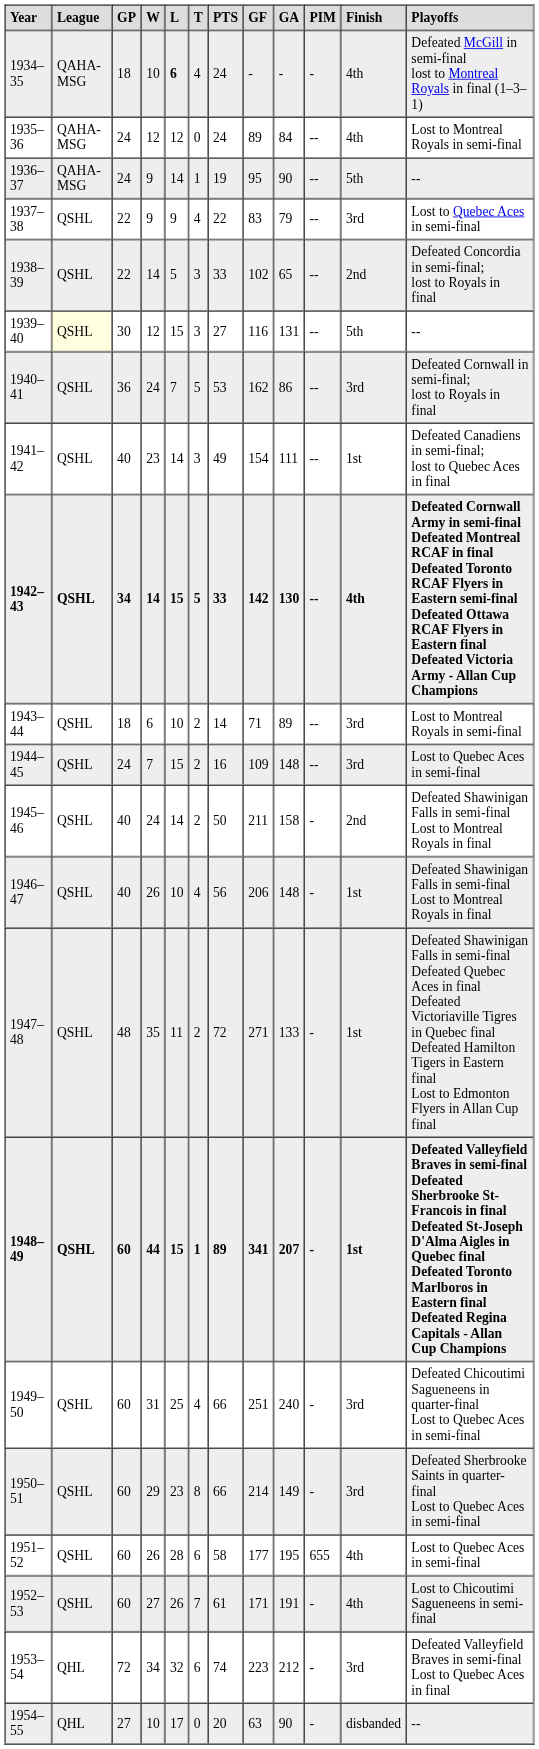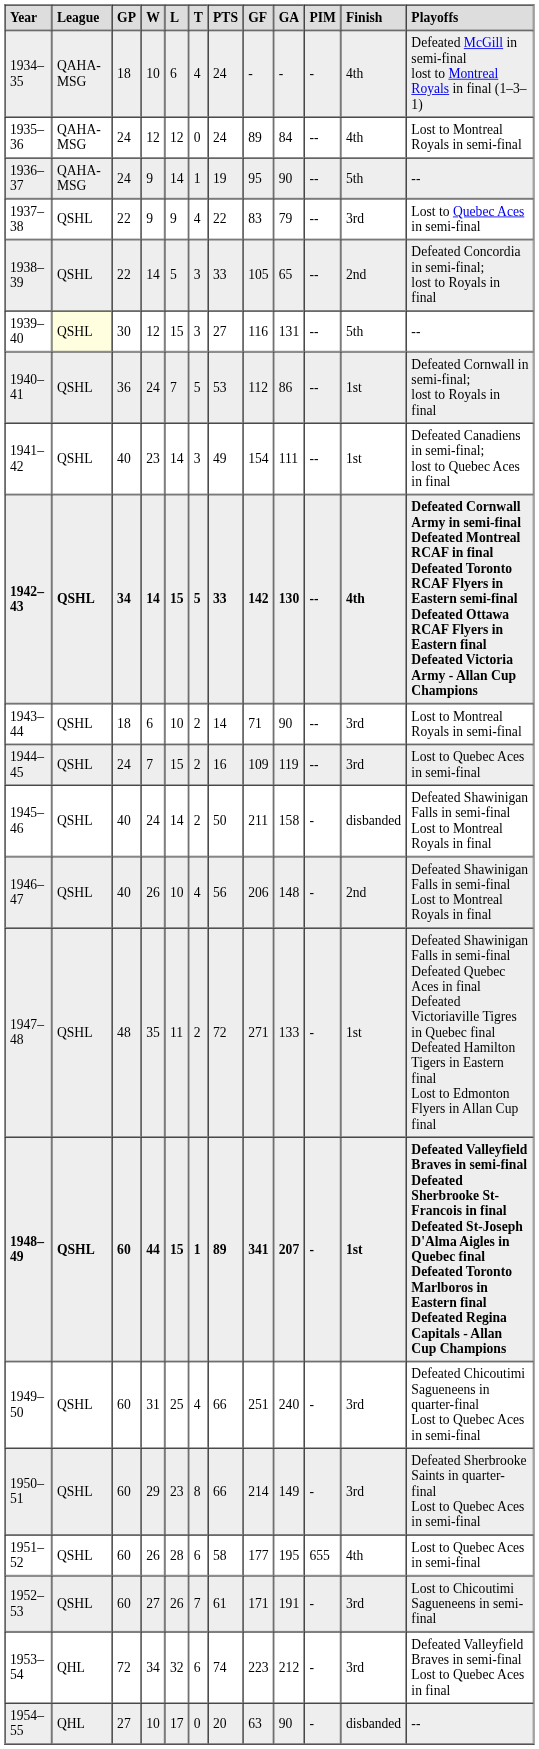1934–35 | L: bold -> normal
1938–39 | GF: 102 -> 105
1940–41 | GF: 162 -> 112
1940–41 | Finish: 3rd -> 1st
1943–44 | GA: 89 -> 90
1944–45 | GA: 148 -> 119
1945–46 | Finish: 2nd -> disbanded
1946–47 | Finish: 1st -> 2nd
1952–53 | Finish: 4th -> 3rd
